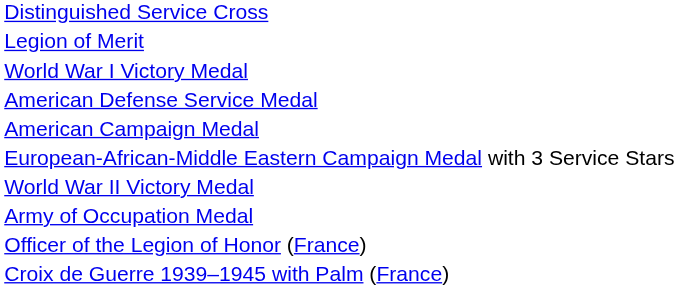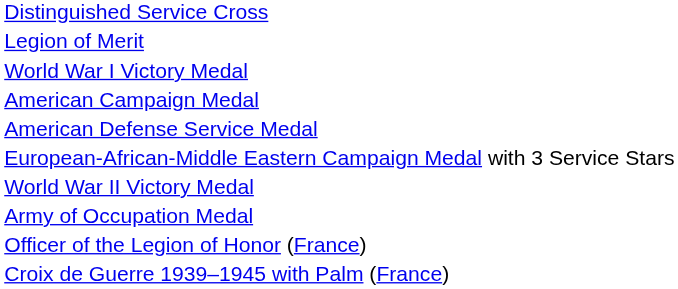rows swapped: American Defense Service Medal <-> American Campaign Medal
